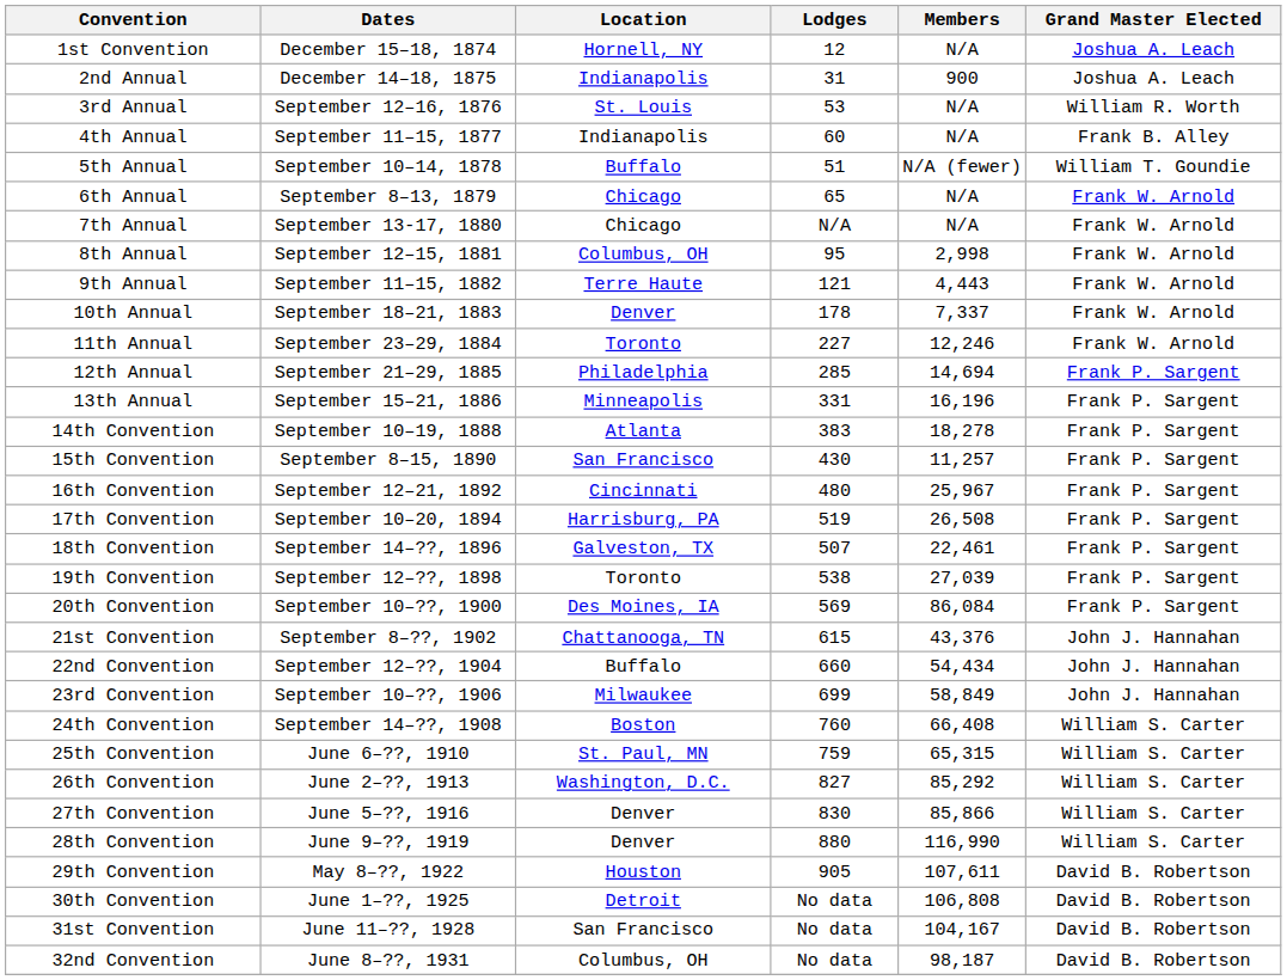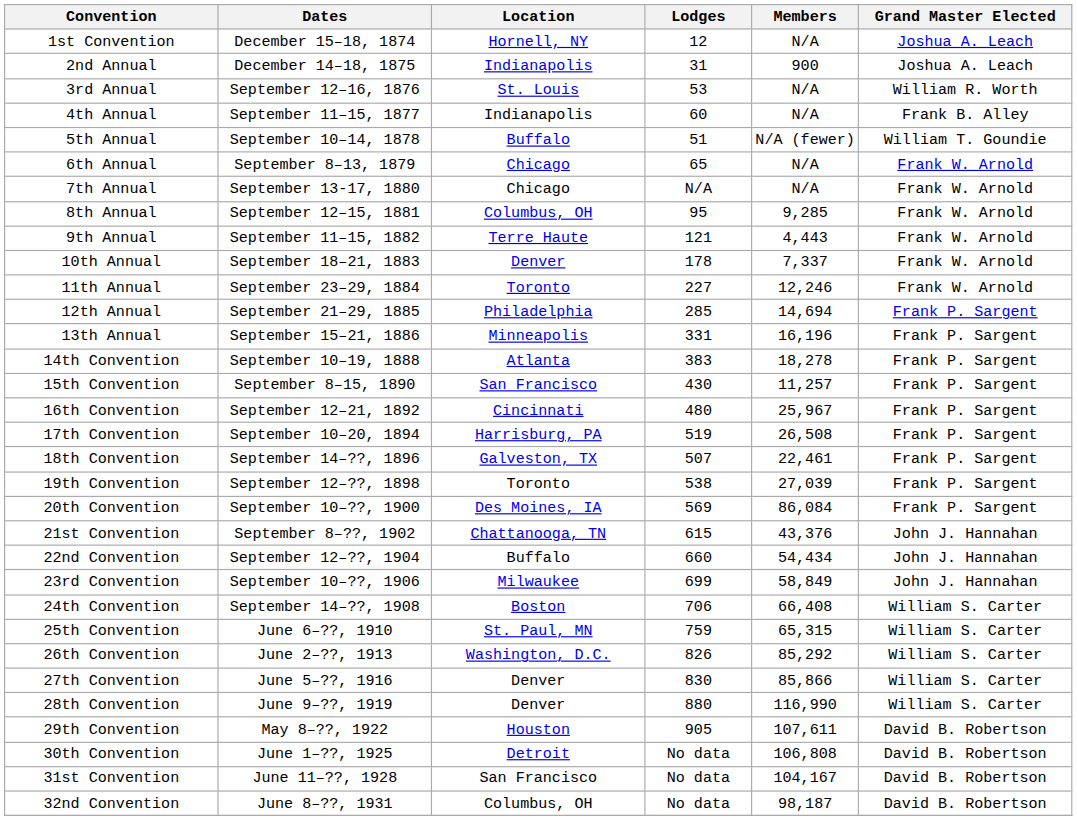8th Annual | Members: 2,998 -> 9,285
24th Convention | Lodges: 760 -> 706
26th Convention | Lodges: 827 -> 826
